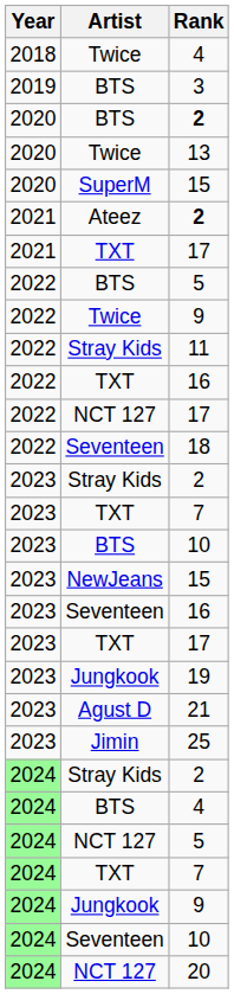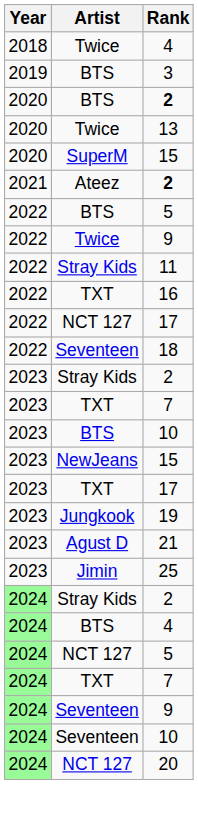- row: 2021 | TXT | 17
- row: 2023 | Seventeen | 16
2024 / 9 | Artist: Jungkook -> Seventeen
